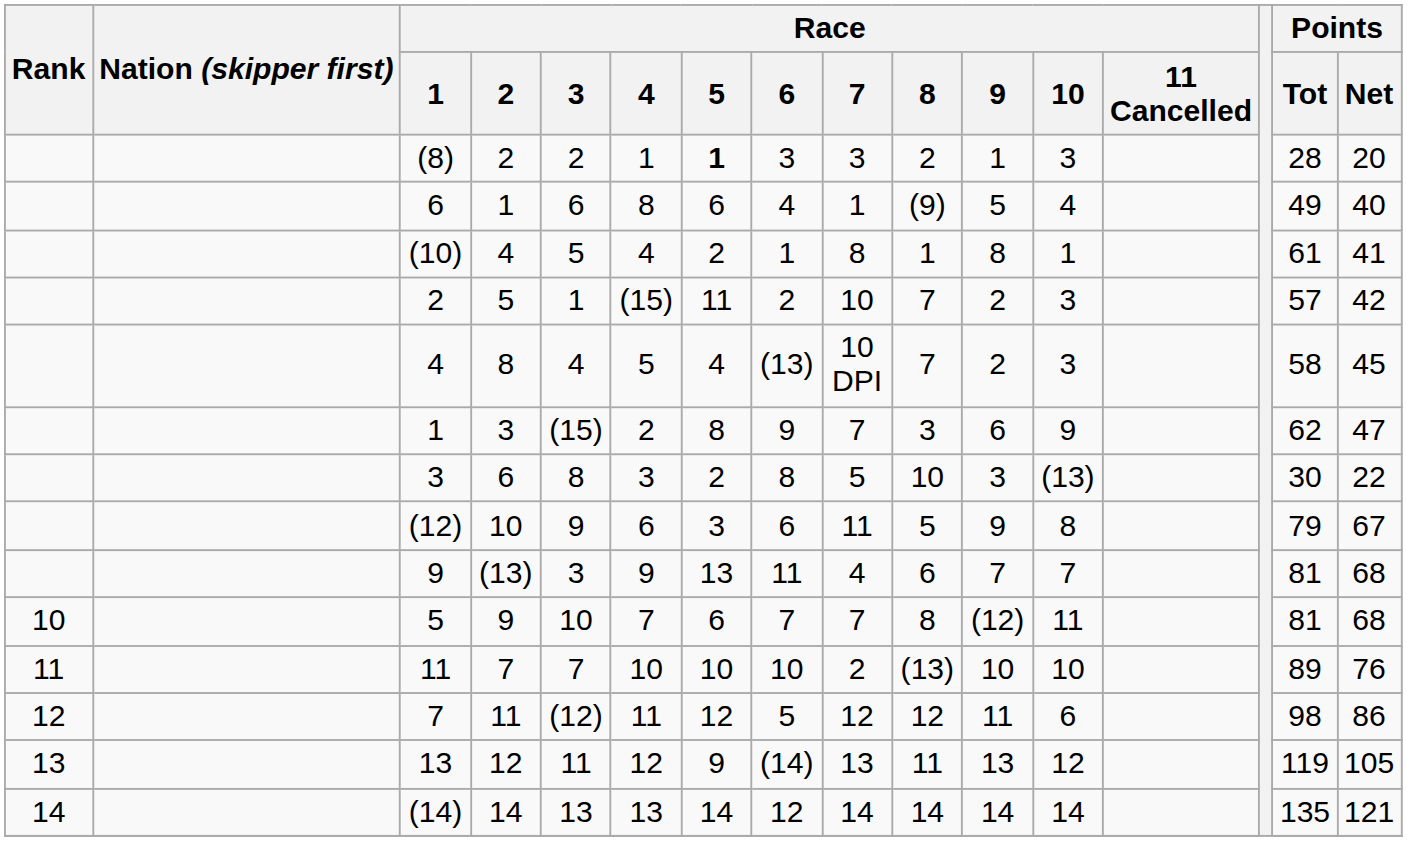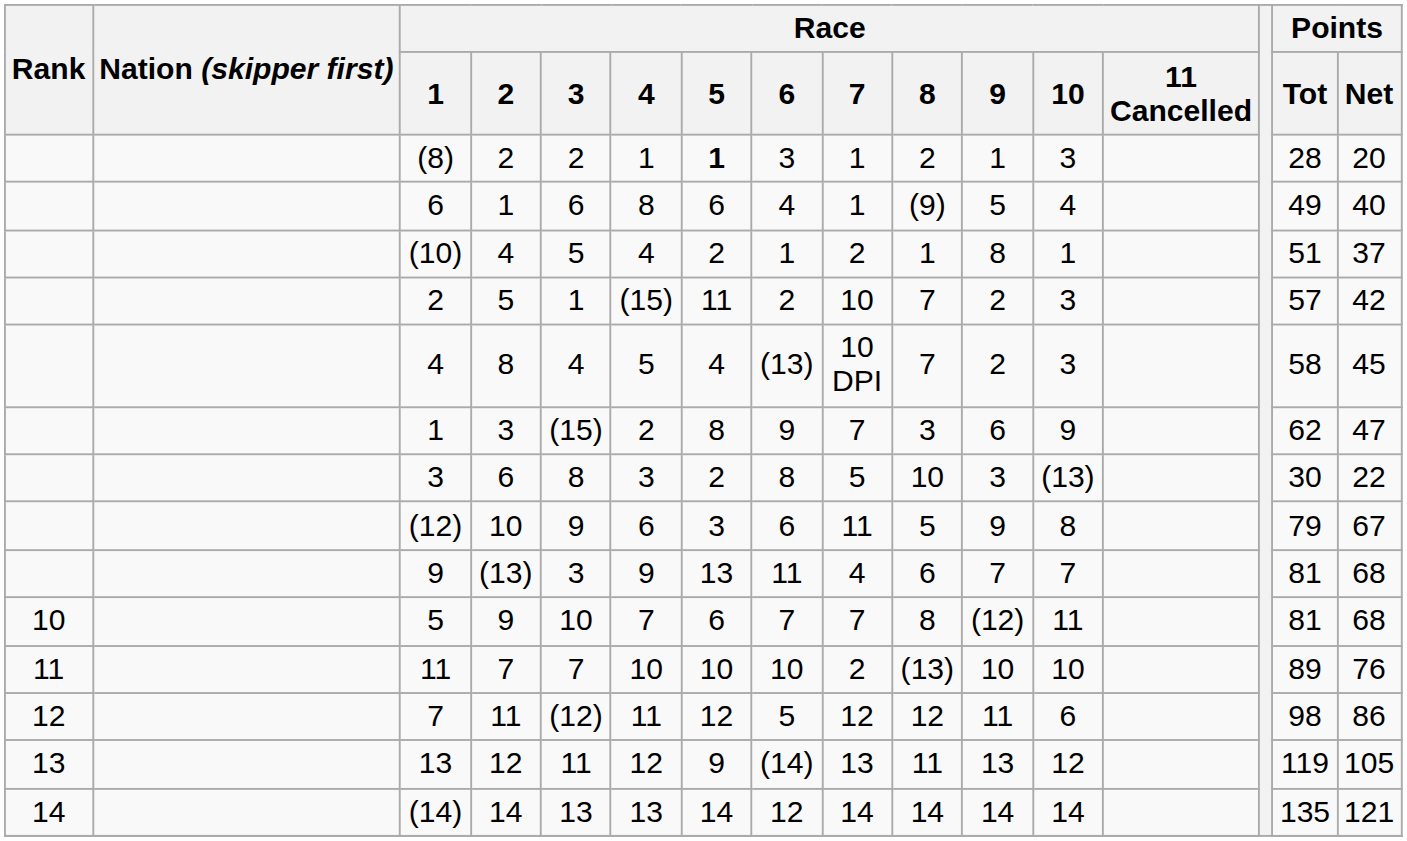(8) | Race / 7: 3 -> 1
(10) | Race / 7: 8 -> 2
(10) | Points / Tot: 61 -> 51
(10) | Points / Net: 41 -> 37
